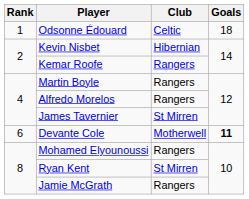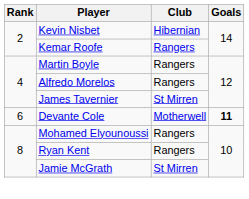- row: 1 | Odsonne Édouard | Celtic | 18
Ryan Kent | Club: St Mirren -> Rangers
Jamie McGrath | Club: Rangers -> St Mirren
